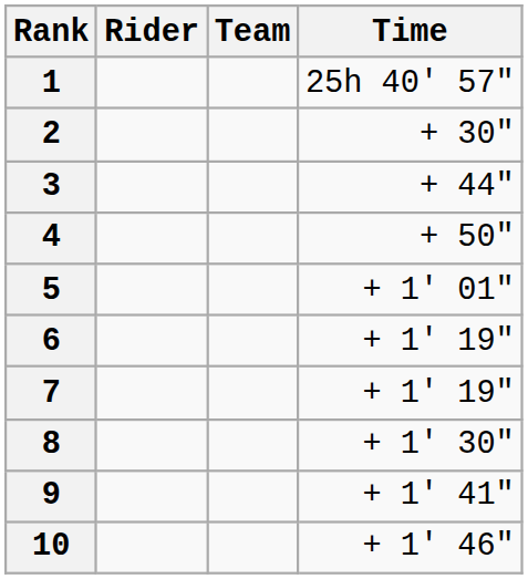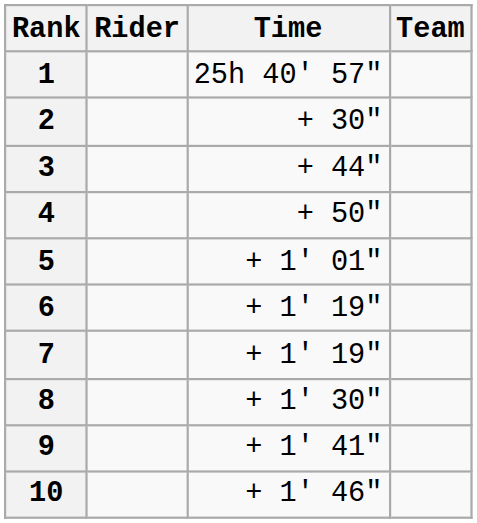columns swapped: Team <-> Time
